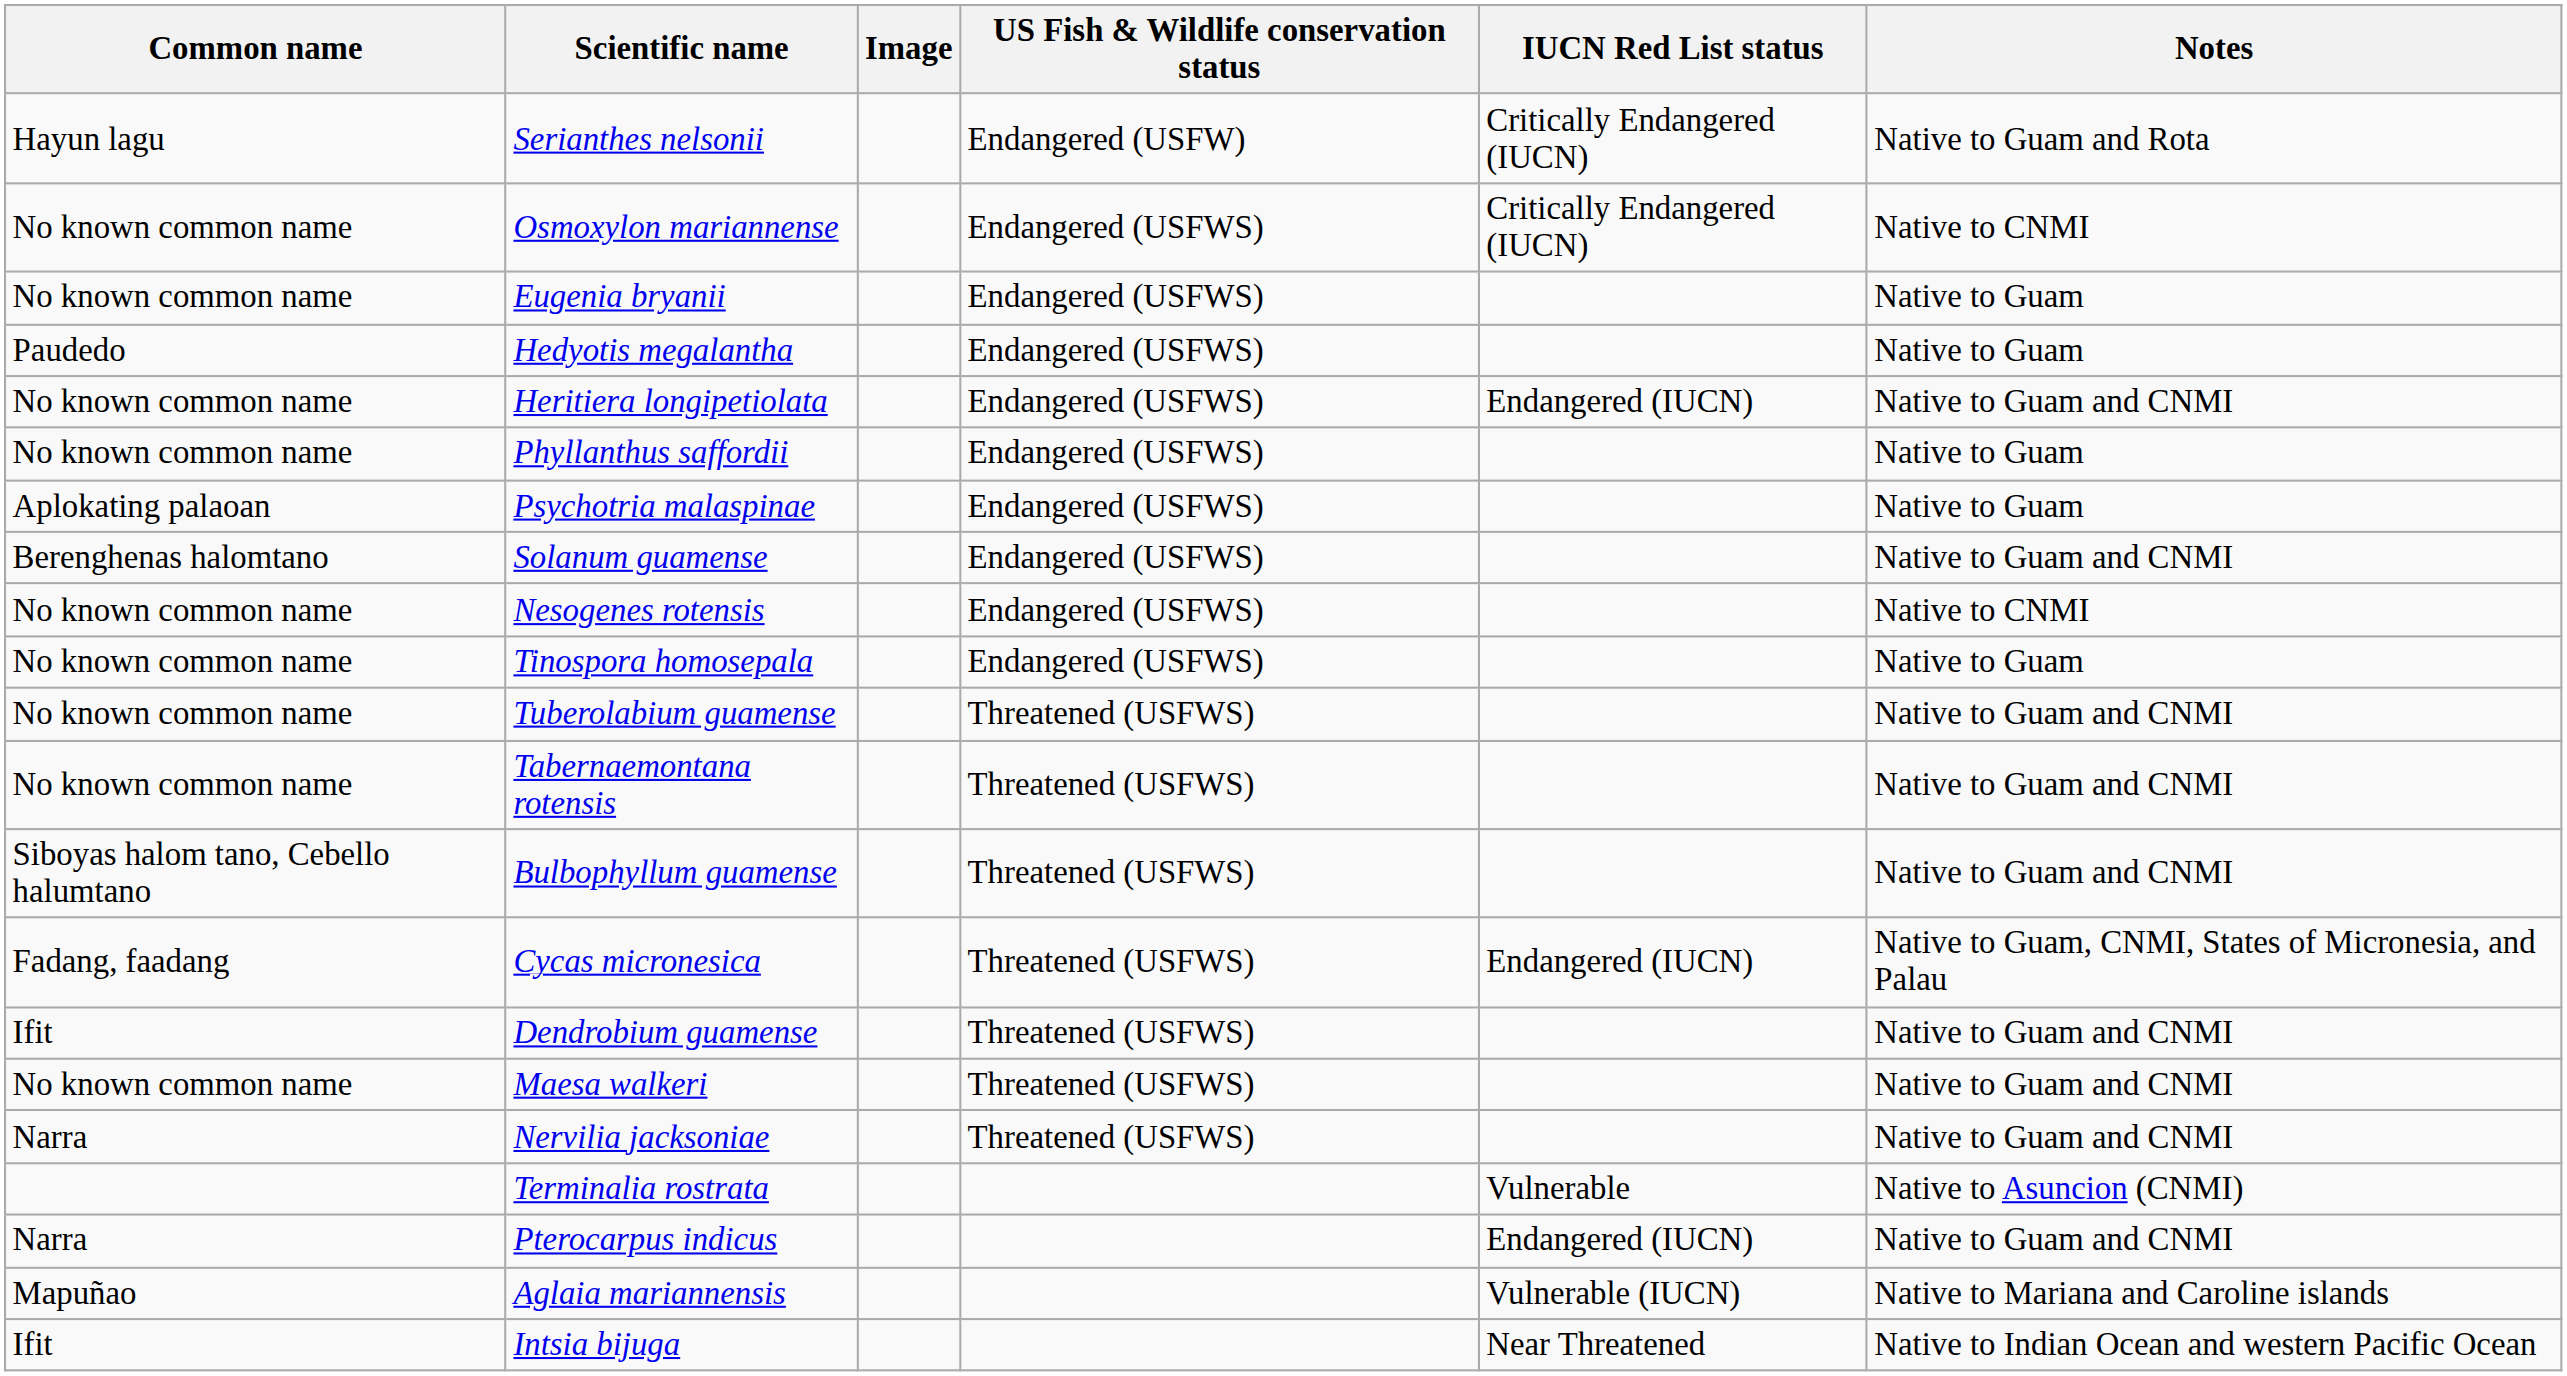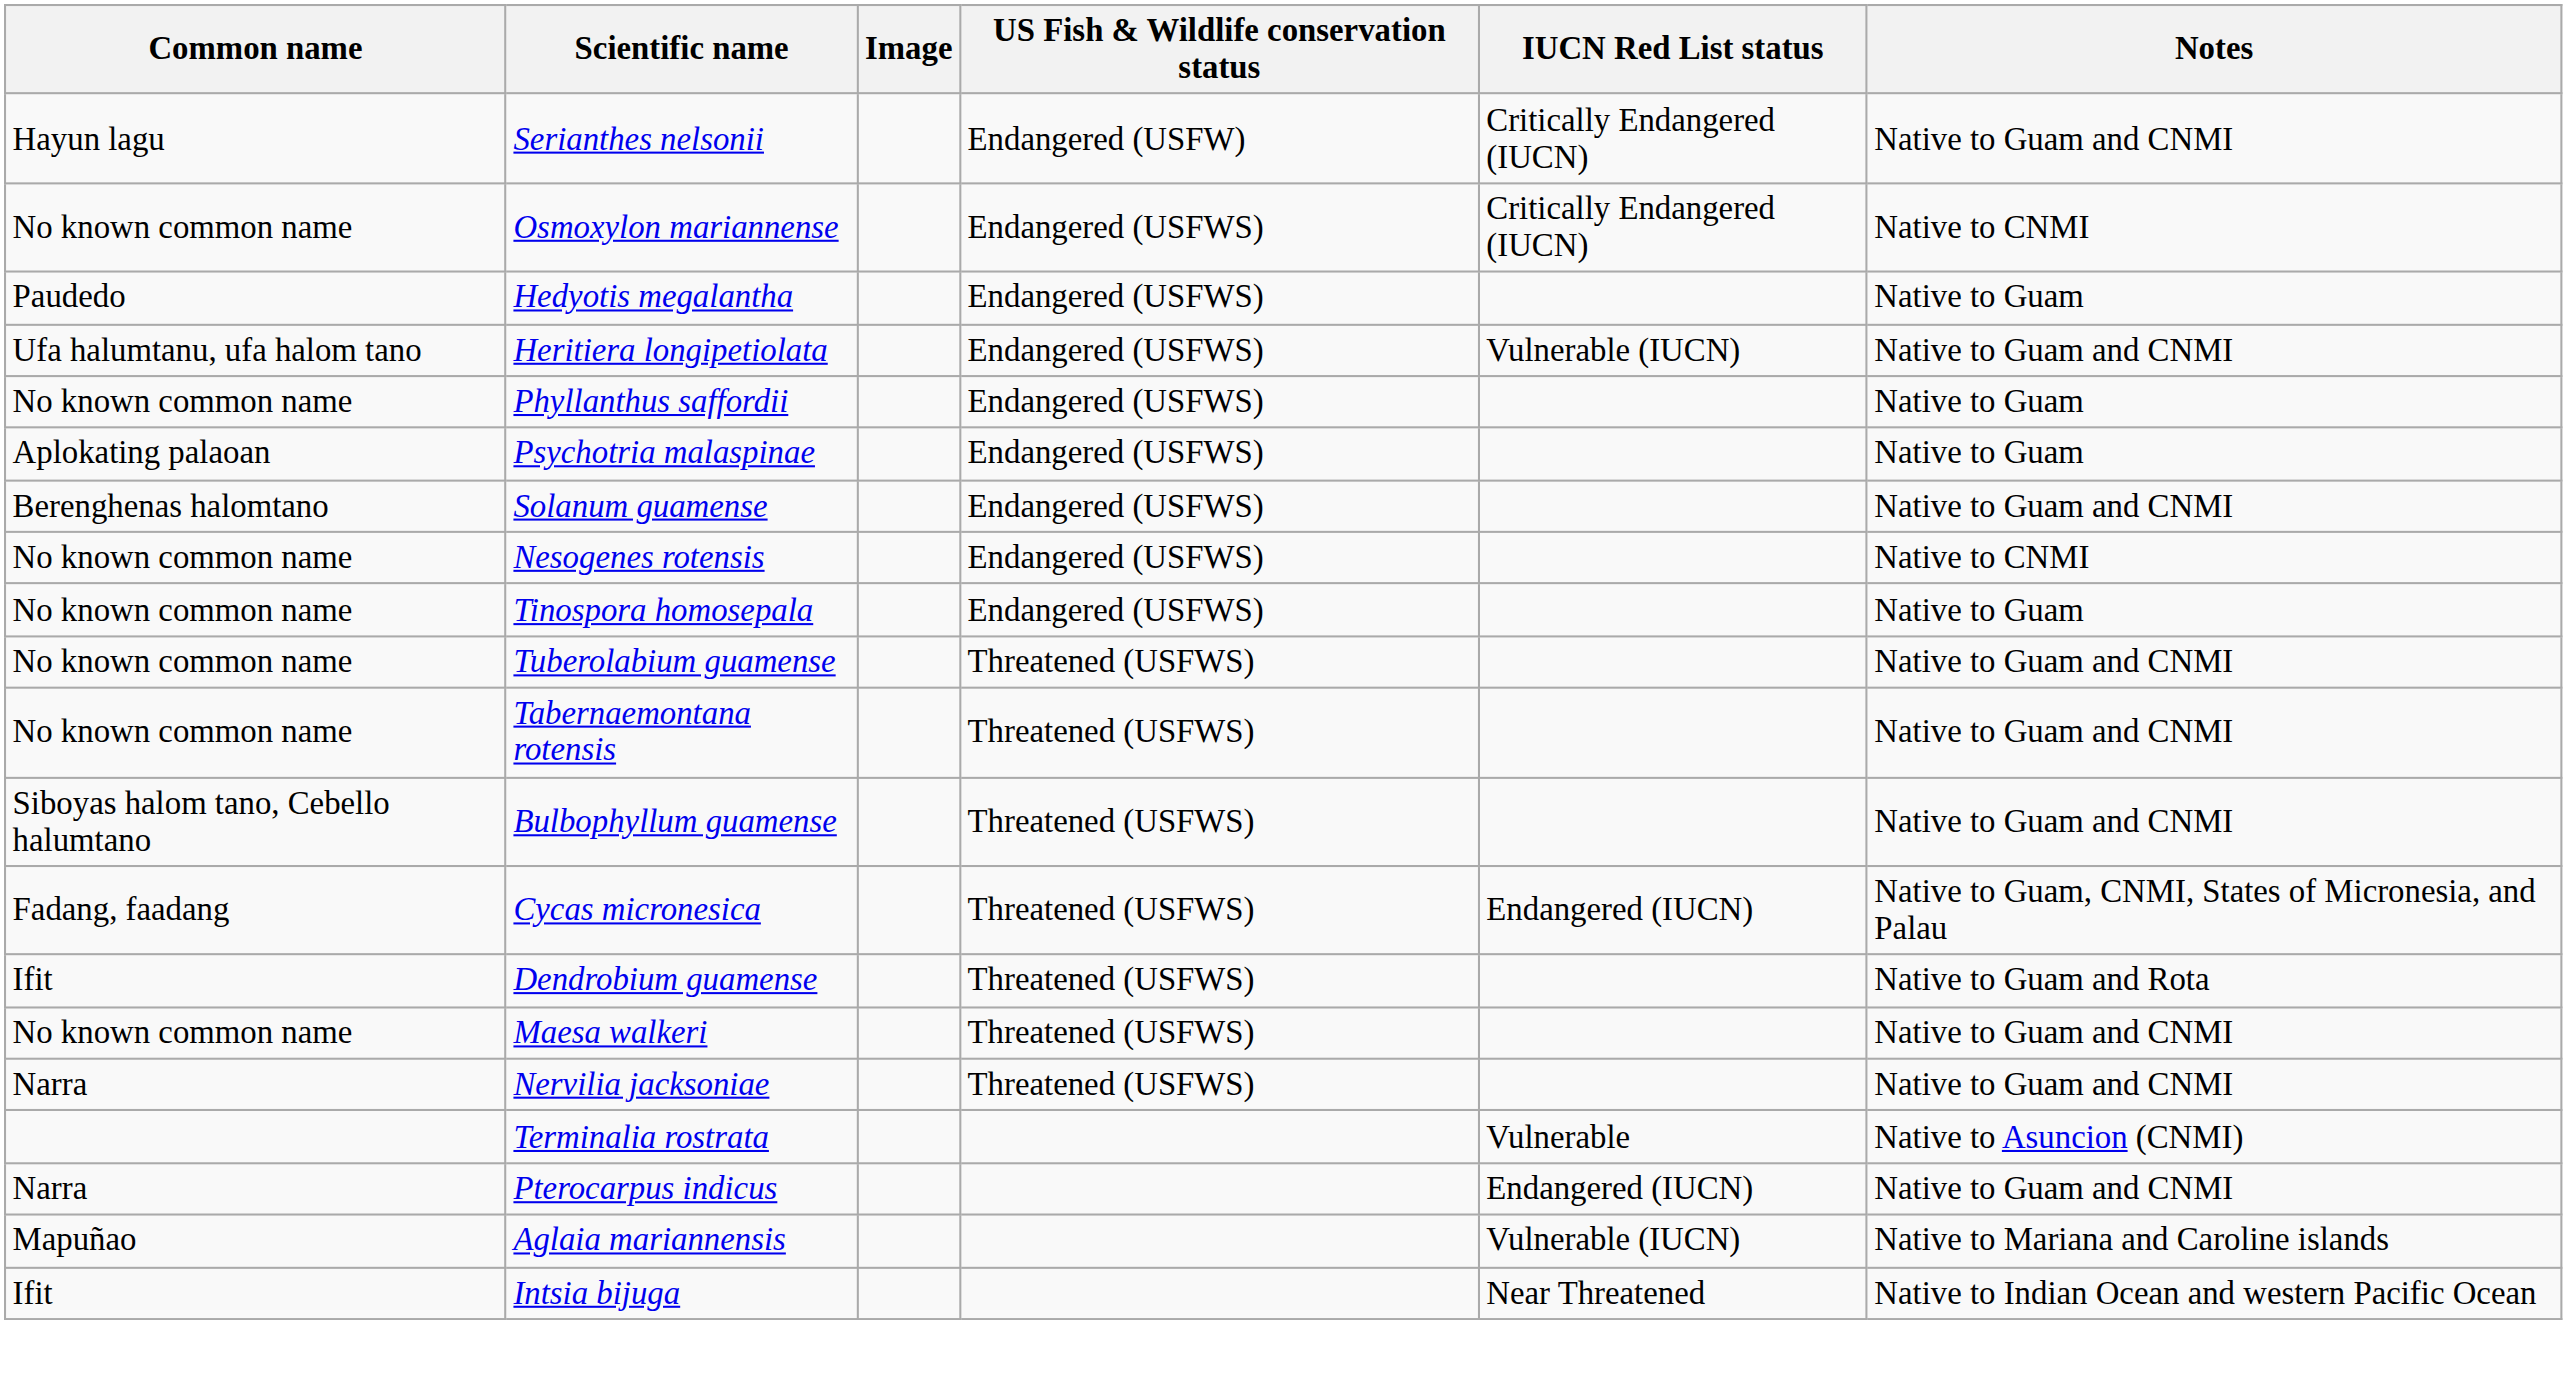Serianthes nelsonii | Notes: Native to Guam and Rota -> Native to Guam and CNMI
- row: No known common name | Eugenia bryanii | Endangered (USFWS) | Native to Guam
Heritiera longipetiolata | Common name: No known common name -> Ufa halumtanu, ufa halom tano
Heritiera longipetiolata | IUCN Red List status: Endangered (IUCN) -> Vulnerable (IUCN)
Dendrobium guamense | Notes: Native to Guam and CNMI -> Native to Guam and Rota
